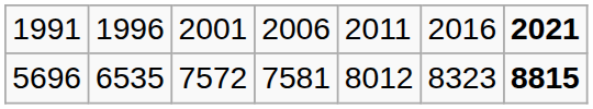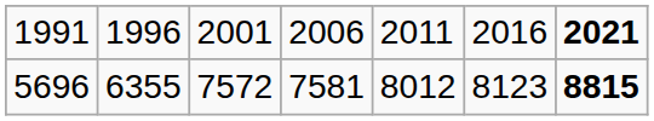5696 | column 2: 6535 -> 6355
5696 | column 6: 8323 -> 8123
